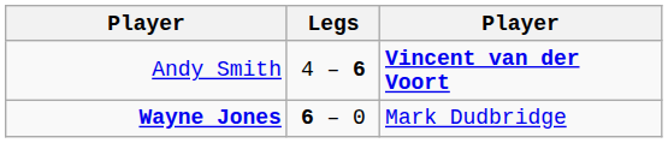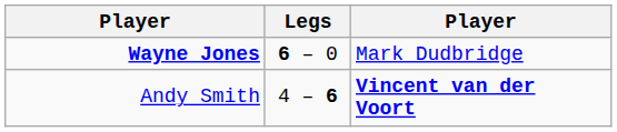rows swapped: Andy Smith <-> Wayne Jones
